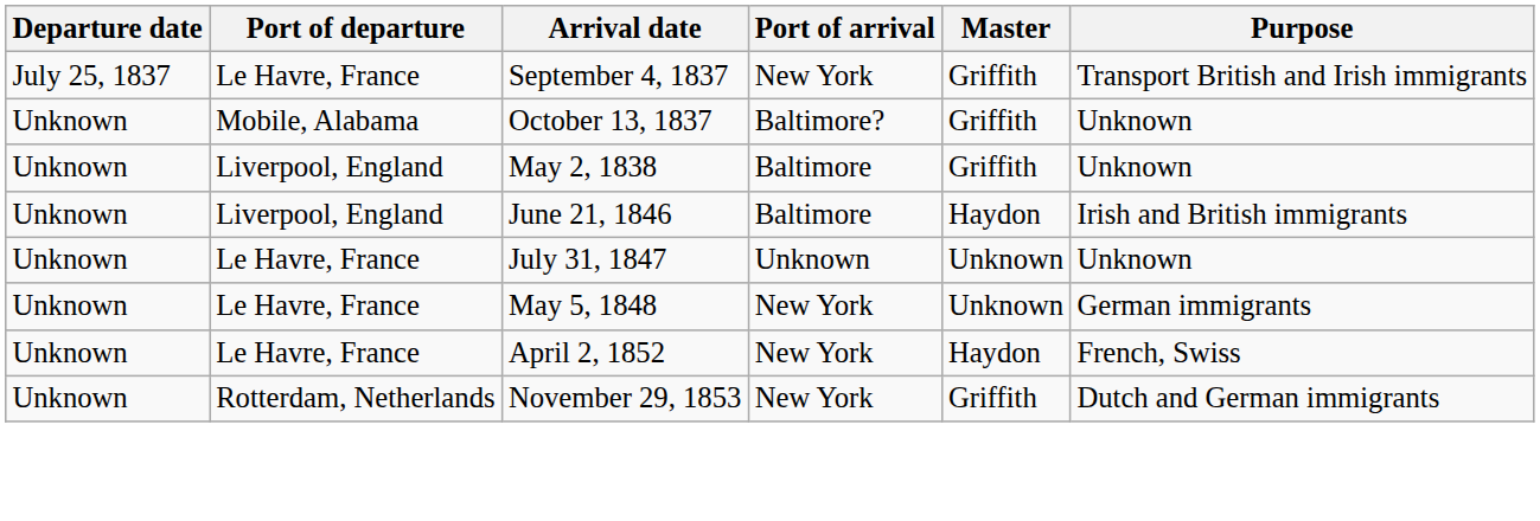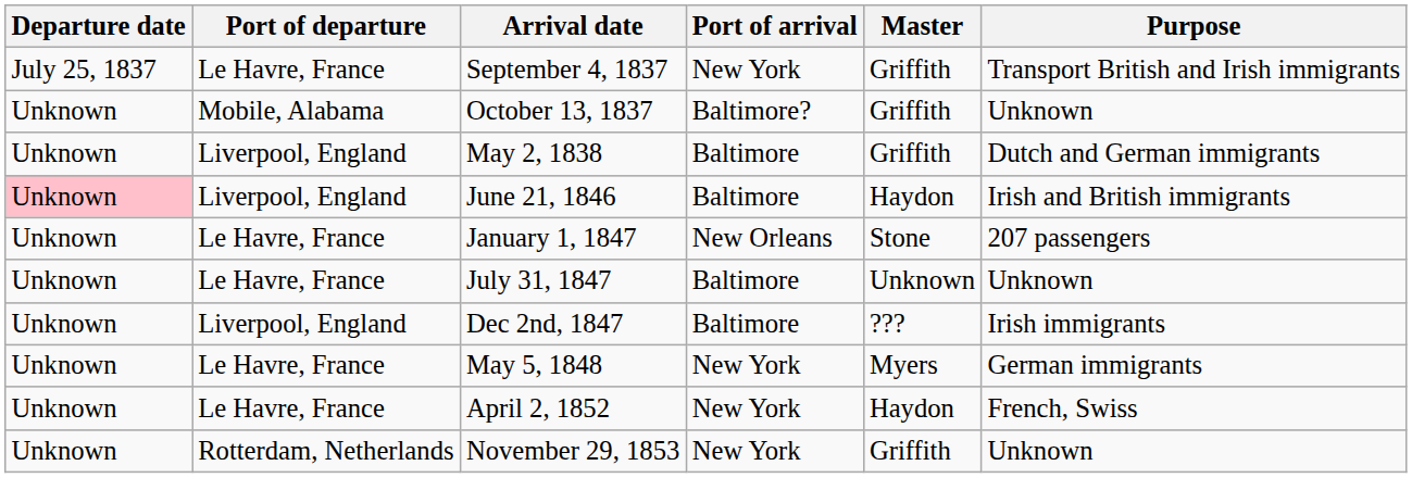May 2, 1838 | Purpose: Unknown -> Dutch and German immigrants
June 21, 1846 | Departure date: no background -> pink background
+ row: Unknown | Le Havre, France | January 1, 1847 | New Orleans | Stone | 207 passengers
July 31, 1847 | Port of arrival: Unknown -> Baltimore
+ row: Unknown | Liverpool, England | Dec 2nd, 1847 | Baltimore | ??? | Irish immigrants
May 5, 1848 | Master: Unknown -> Myers
November 29, 1853 | Purpose: Dutch and German immigrants -> Unknown
